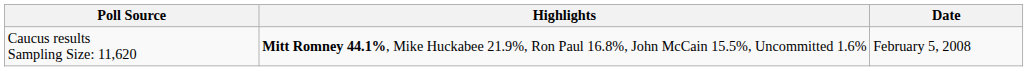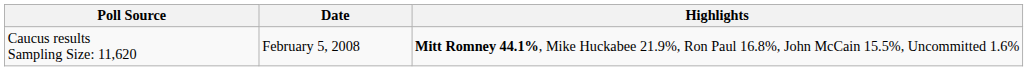columns swapped: Date <-> Highlights
